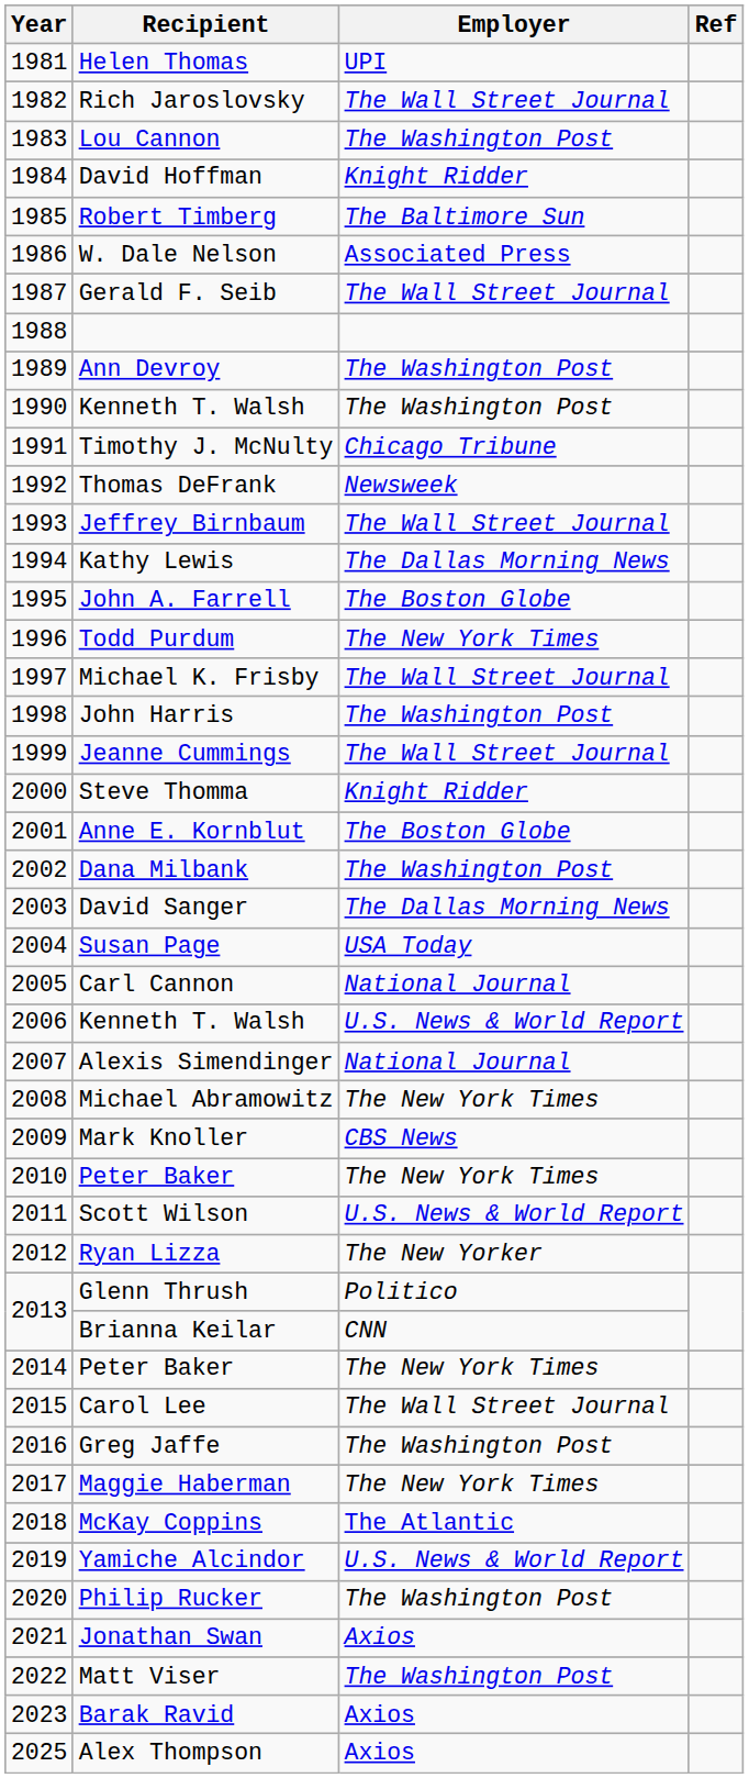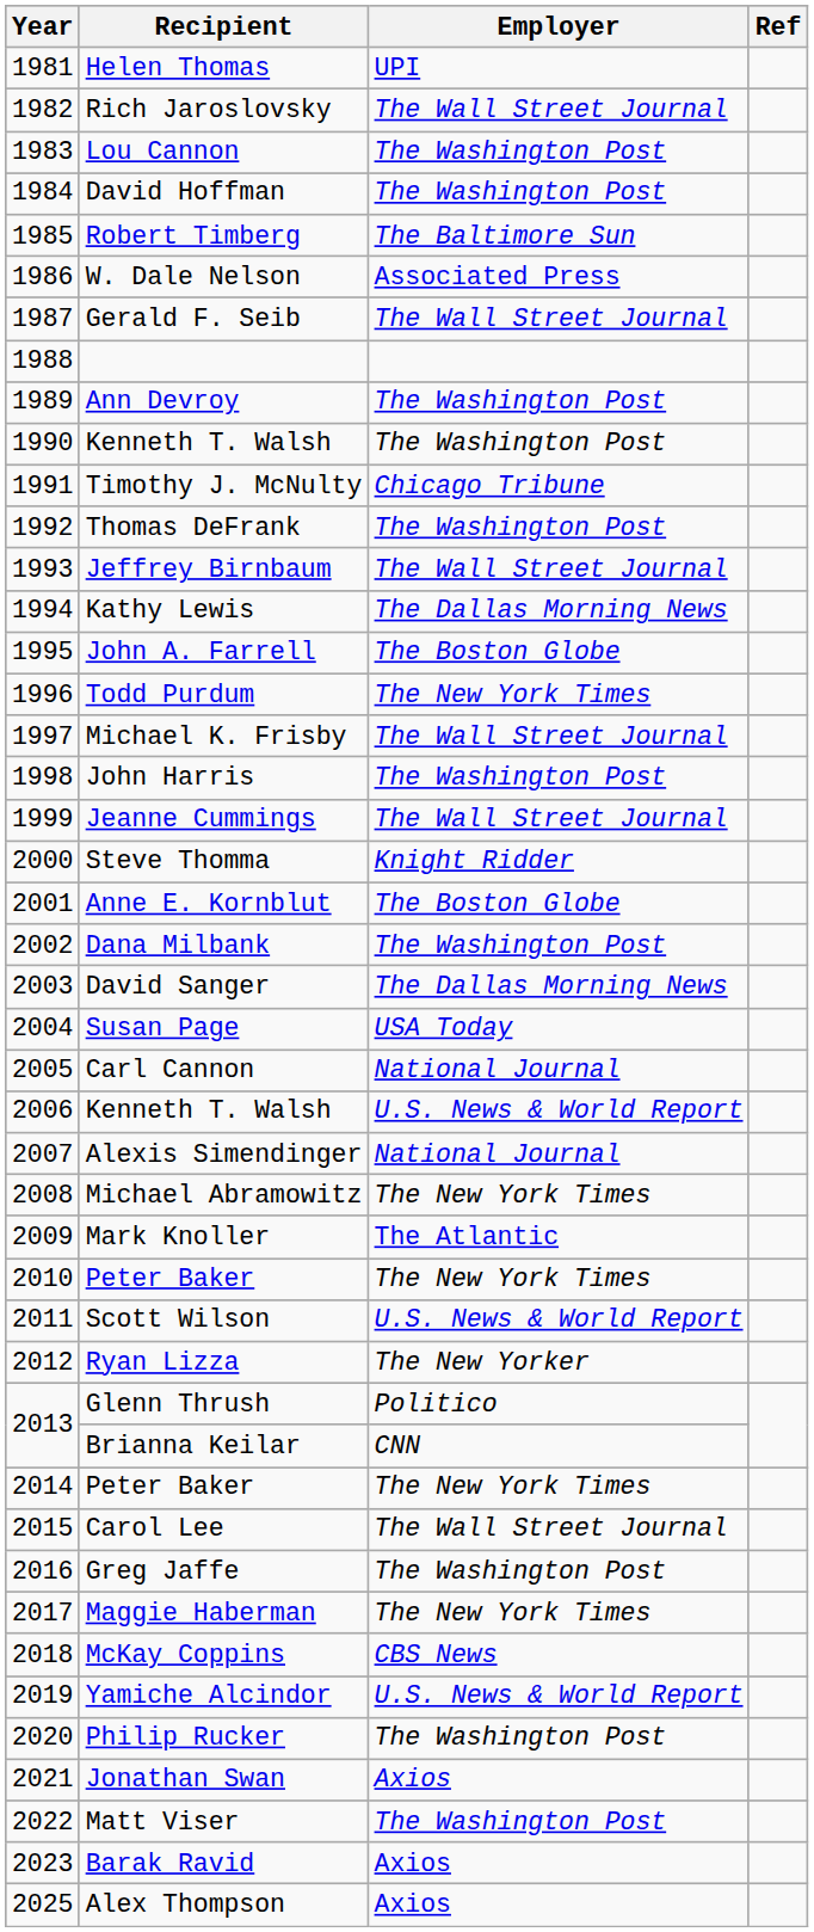David Hoffman | Employer: Knight Ridder -> The Washington Post
Thomas DeFrank | Employer: Newsweek -> The Washington Post
Mark Knoller | Employer: CBS News -> The Atlantic
McKay Coppins | Employer: The Atlantic -> CBS News
